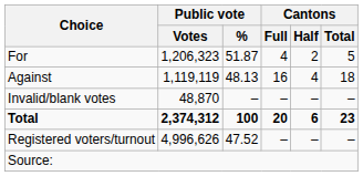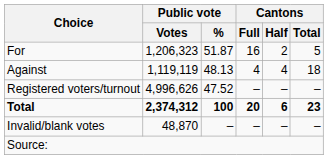For | Cantons / Full: 4 -> 16
Against | Cantons / Full: 16 -> 4
rows swapped: Invalid/blank votes <-> Registered voters/turnout
